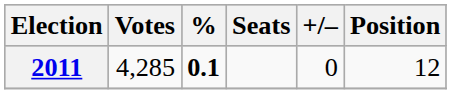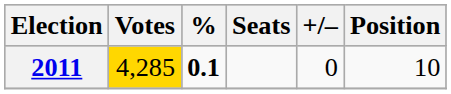2011 | Votes: no background -> gold background
2011 | Position: 12 -> 10
